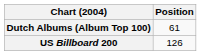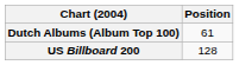US Billboard 200 | Position: 126 -> 128
